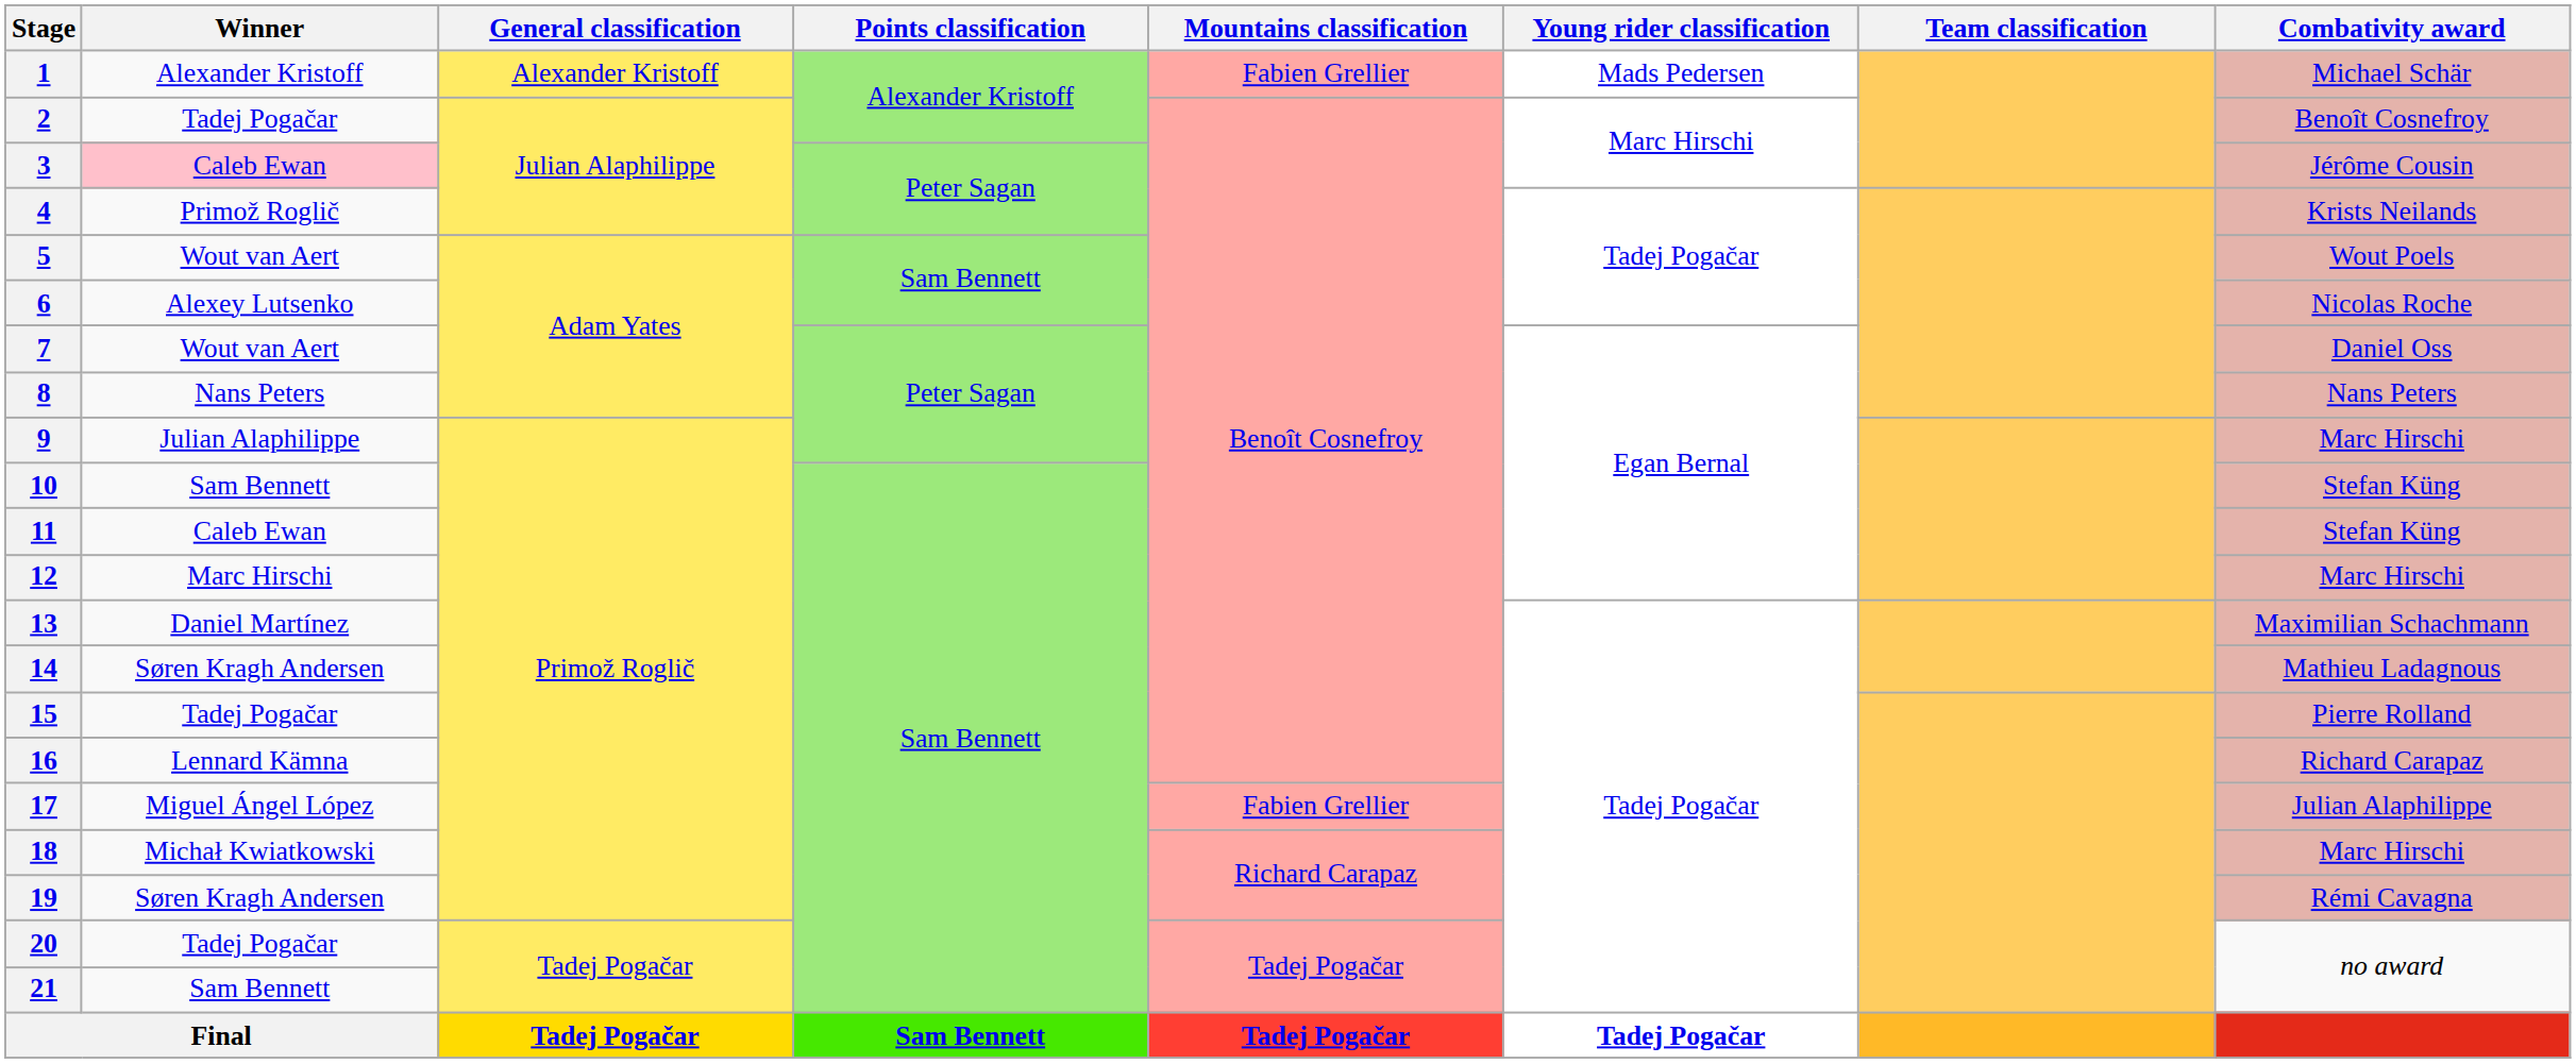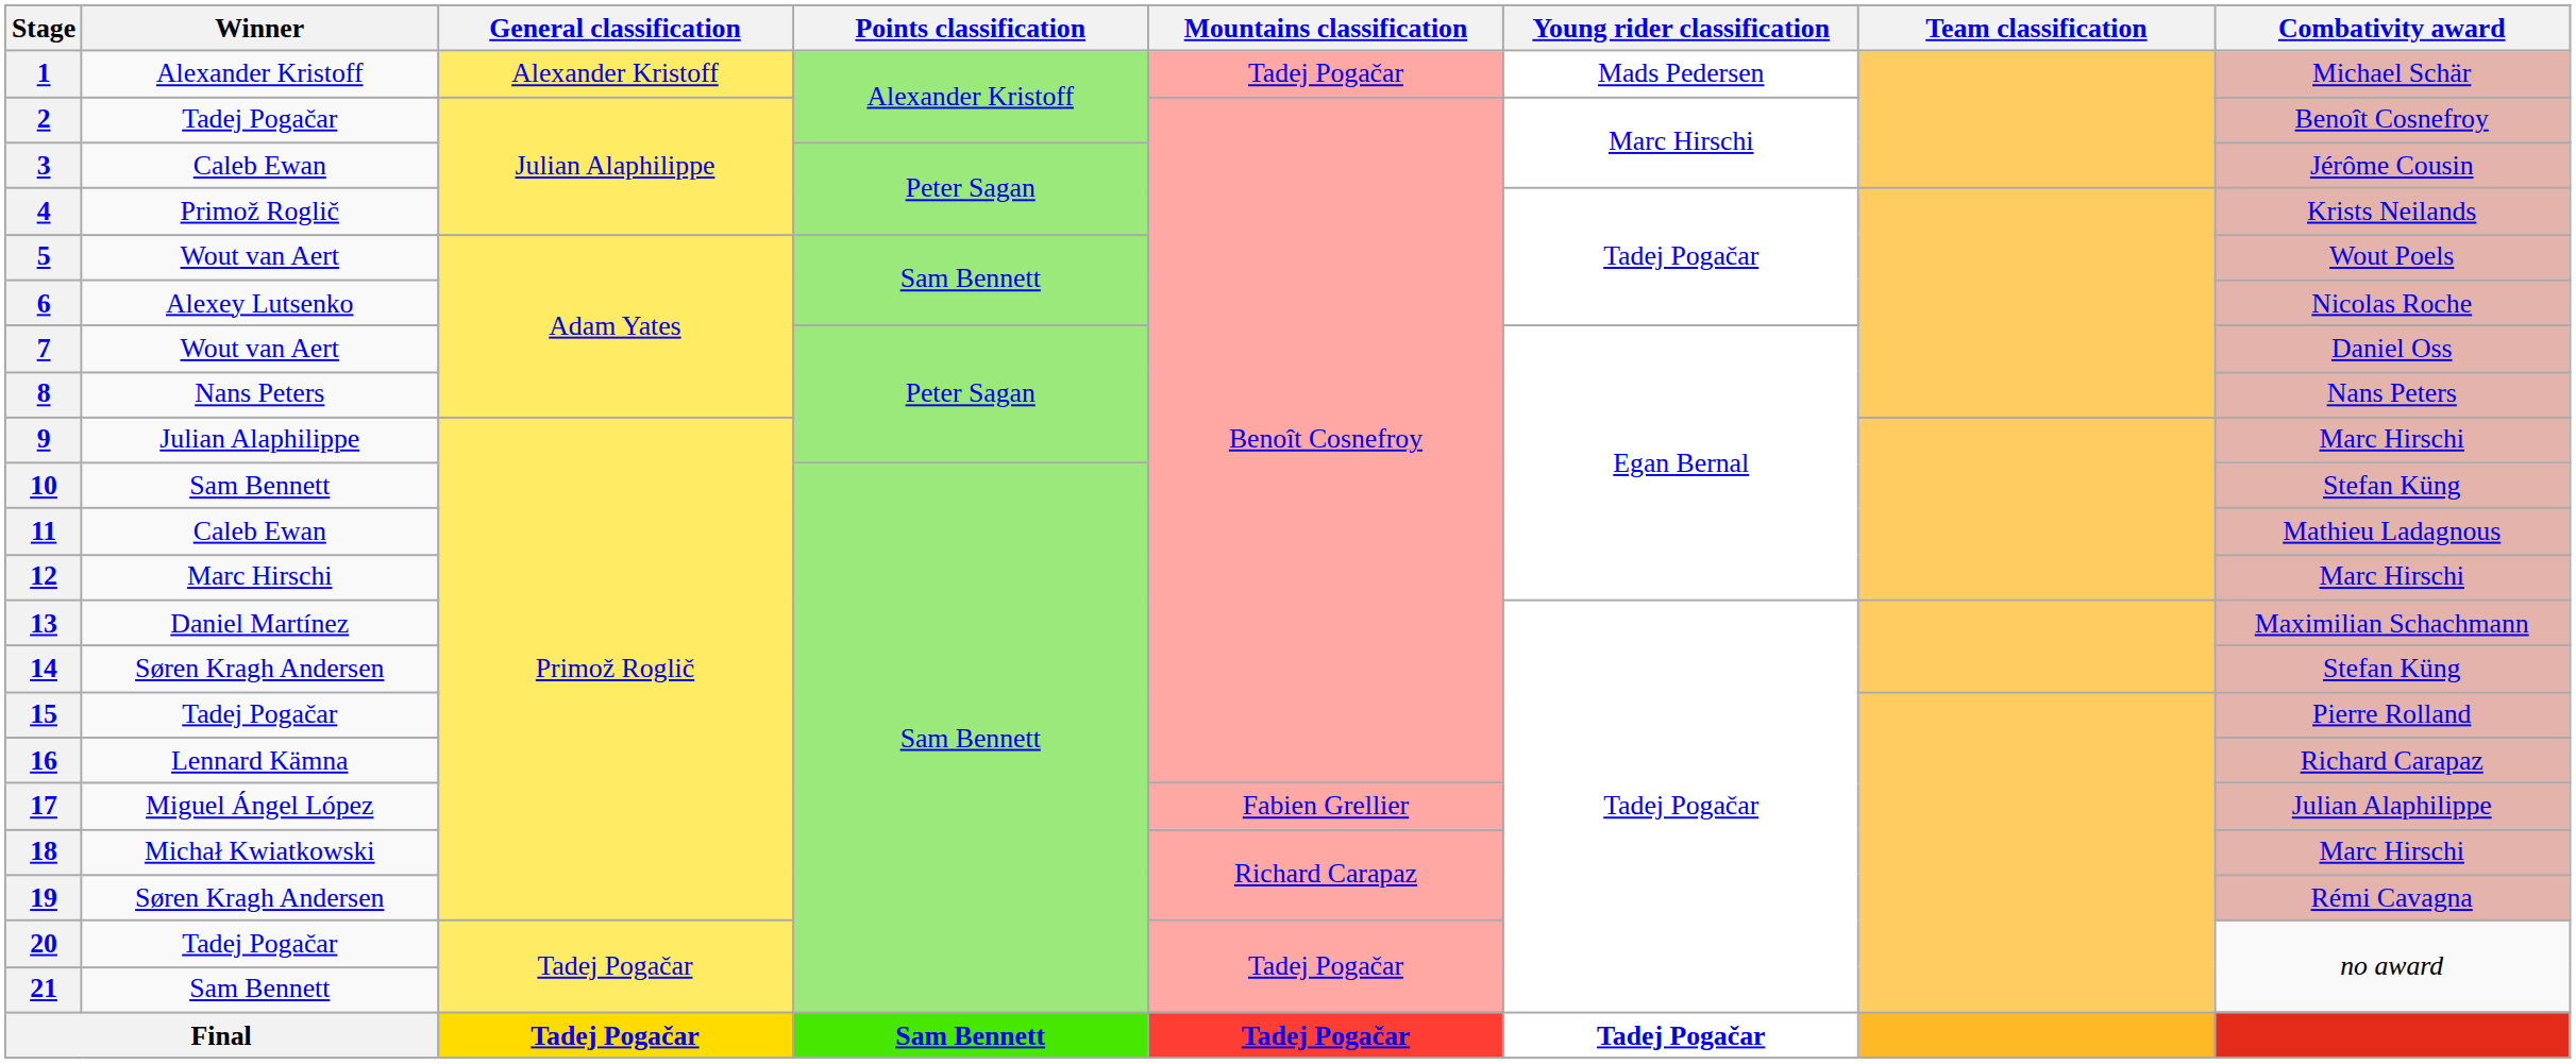1 | Mountains classification: Fabien Grellier -> Tadej Pogačar
3 | Winner: pink background -> no background
11 | Combativity award: Stefan Küng -> Mathieu Ladagnous
14 | Combativity award: Mathieu Ladagnous -> Stefan Küng
